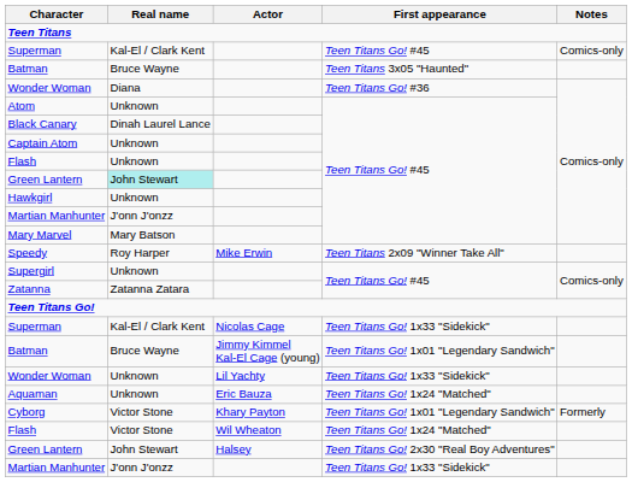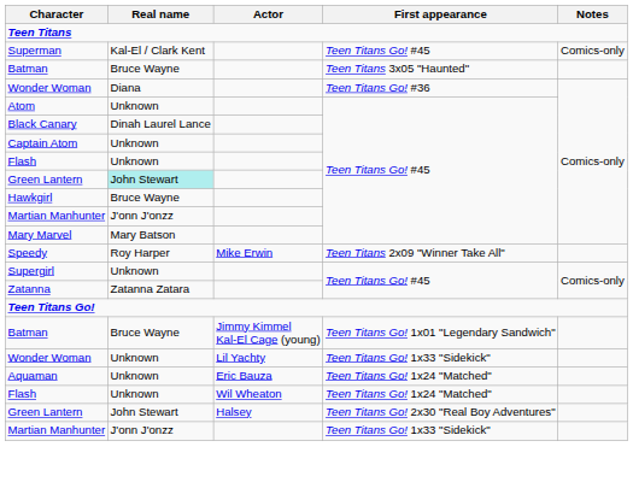Hawkgirl | Real name: Unknown -> Bruce Wayne
- row: Superman | Kal-El / Clark Kent | Nicolas Cage | Teen Titans Go! 1x33 "Sidekick"
- row: Cyborg | Victor Stone | Khary Payton | Teen Titans Go! 1x01 "Legendary Sandwich" | Formerly
Flash / Teen Titans Go! 1x24 "Matched" | Real name: Victor Stone -> Unknown
